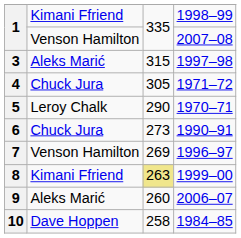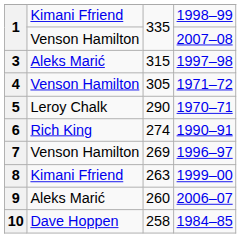4 | column 2: Chuck Jura -> Venson Hamilton
6 | column 2: Chuck Jura -> Rich King
6 | column 3: 273 -> 274
8 | column 3: khaki background -> no background
